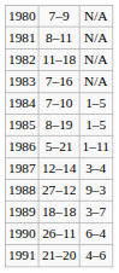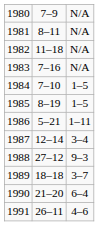1990 | column 2: 26–11 -> 21–20
1991 | column 2: 21–20 -> 26–11
